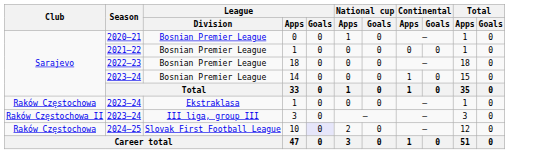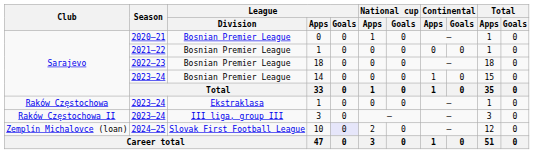10 | Club: Raków Częstochowa -> Zemplín Michalovce (loan)
